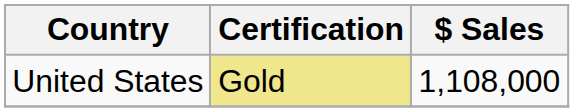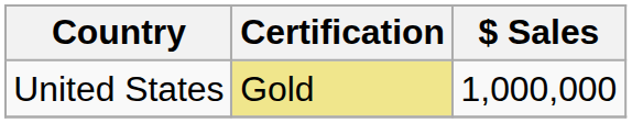United States | $ Sales: 1,108,000 -> 1,000,000
